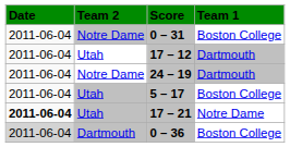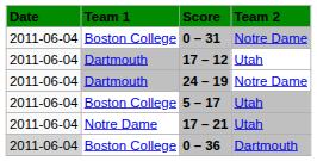columns swapped: Team 1 <-> Team 2
17 – 21 | Date: bold -> normal
